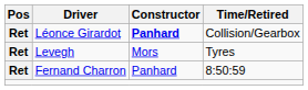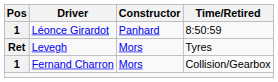Léonce Girardot | Pos: Ret -> 1
Léonce Girardot | Constructor: bold -> normal
Léonce Girardot | Time/Retired: Collision/Gearbox -> 8:50:59
Fernand Charron | Pos: Ret -> 1
Fernand Charron | Constructor: Panhard -> Mors
Fernand Charron | Time/Retired: 8:50:59 -> Collision/Gearbox
